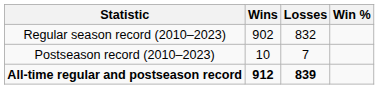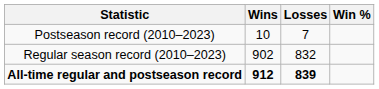rows swapped: Regular season record (2010–2023) <-> Postseason record (2010–2023)
